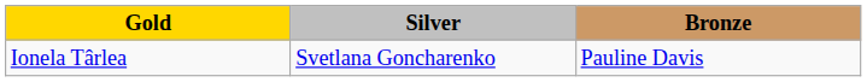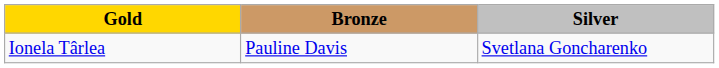columns swapped: Silver <-> Bronze
